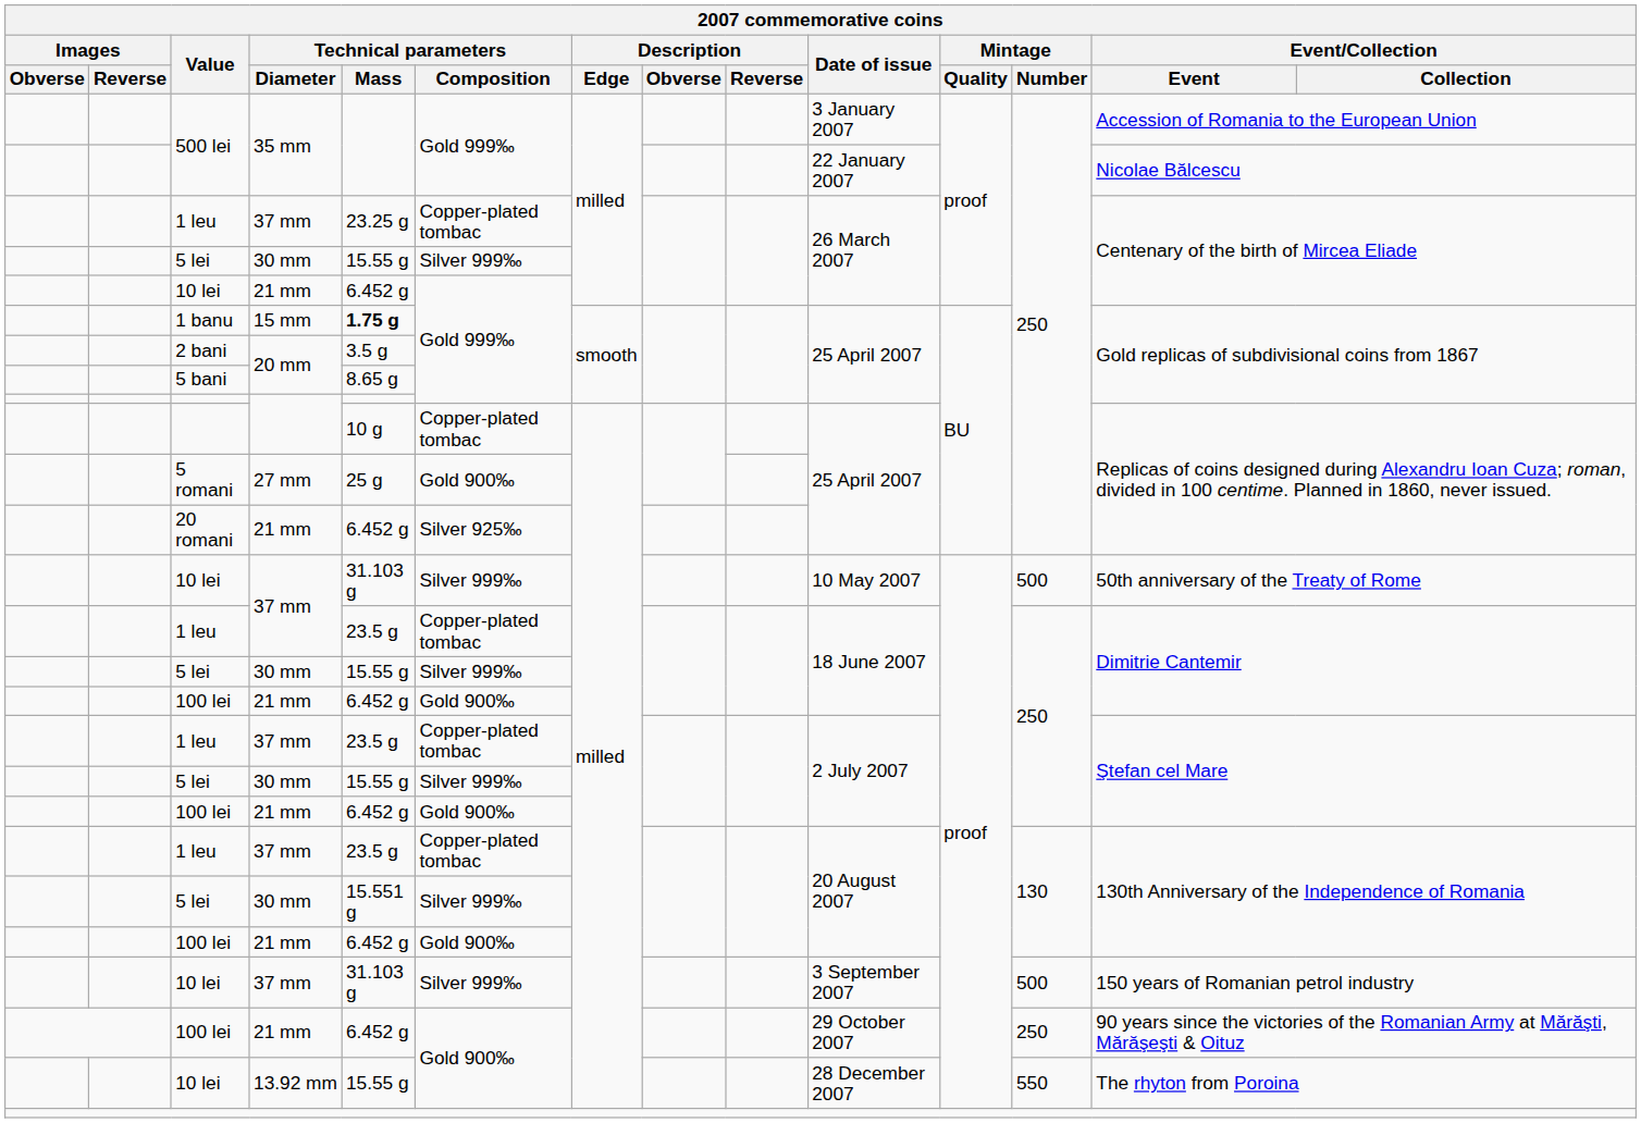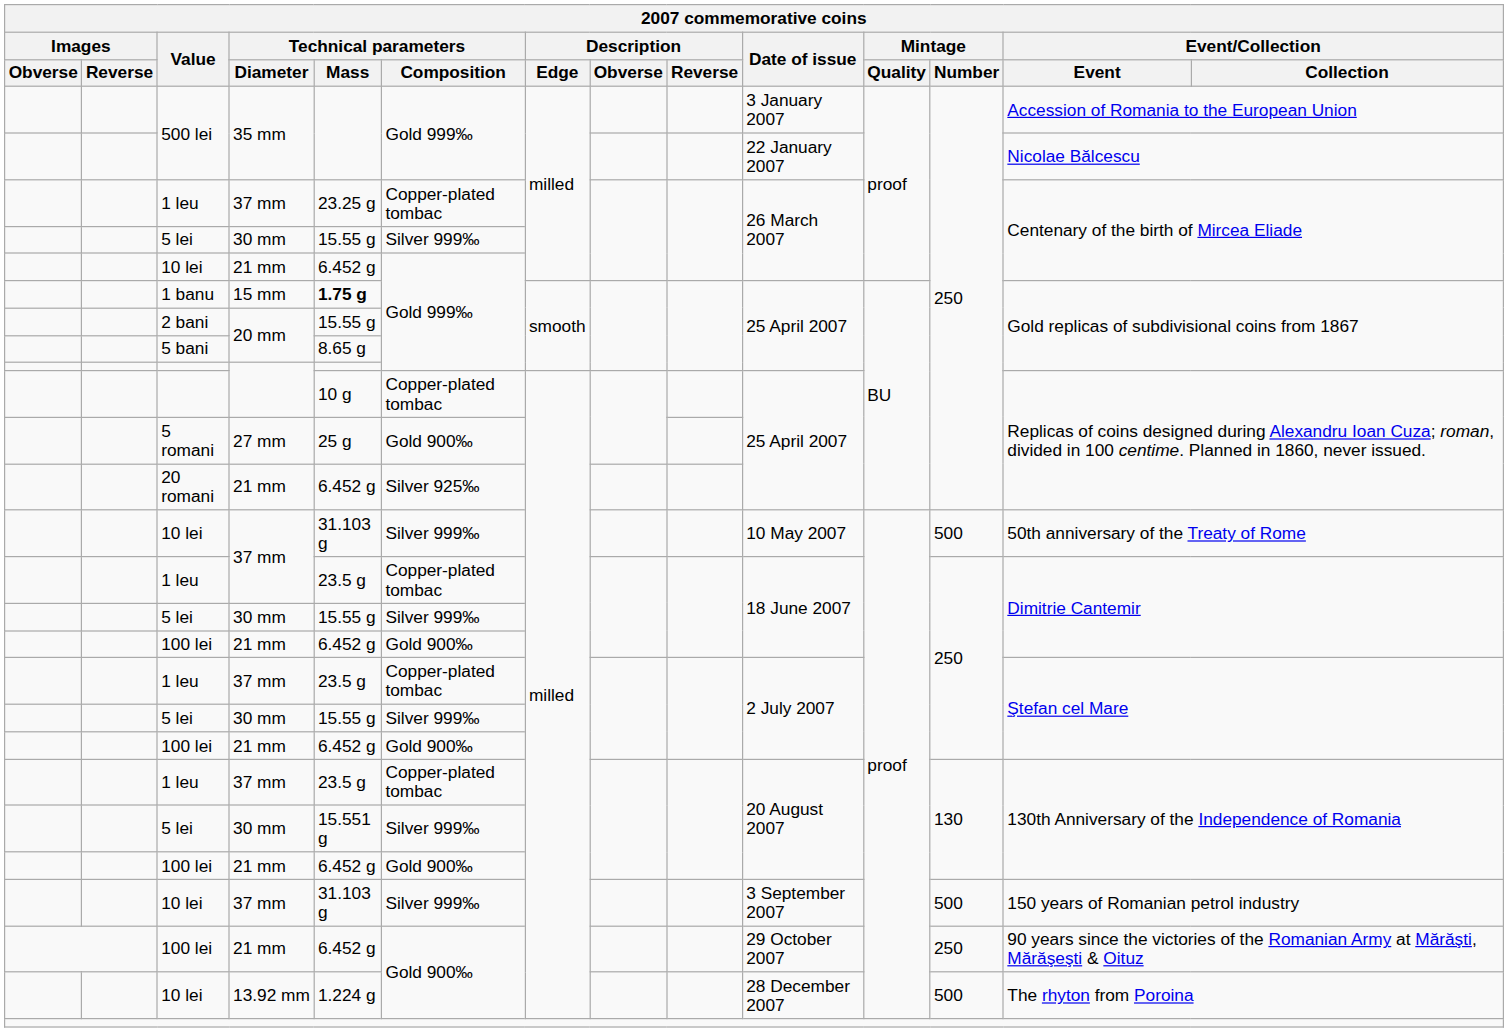2 bani | Technical parameters / Mass: 3.5 g -> 15.55 g
10 lei / 13.92 mm | Technical parameters / Mass: 15.55 g -> 1.224 g
10 lei / 13.92 mm | Mintage / Number: 550 -> 500
